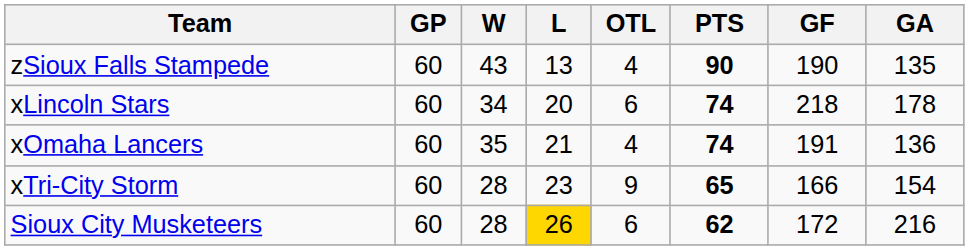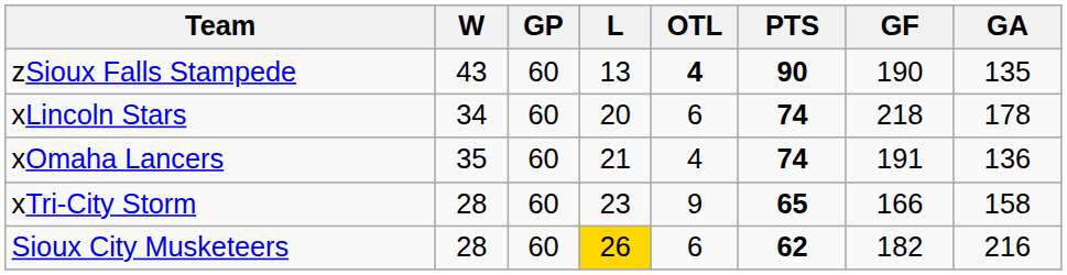columns swapped: GP <-> W
zSioux Falls Stampede | OTL: normal -> bold
xTri-City Storm | GA: 154 -> 158
Sioux City Musketeers | GF: 172 -> 182
